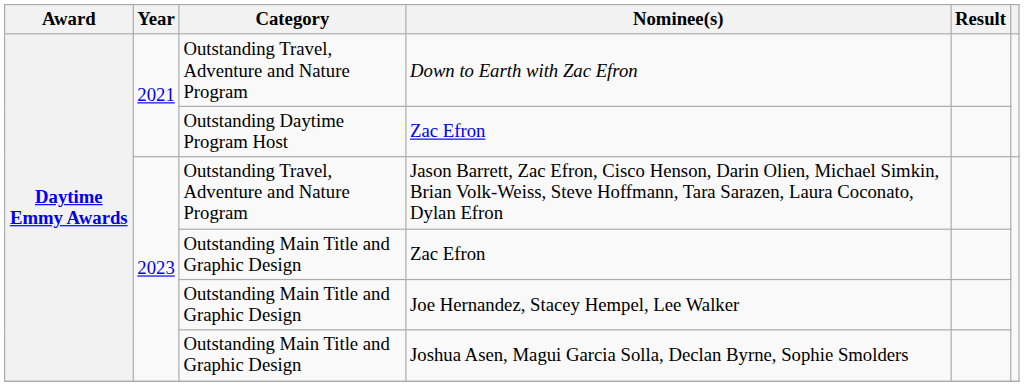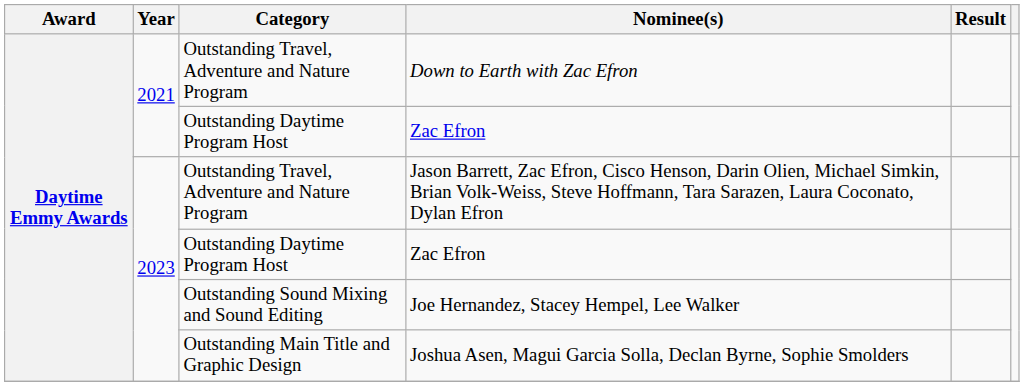2023 / Zac Efron | Category: Outstanding Main Title and Graphic Design -> Outstanding Daytime Program Host
Joe Hernandez, Stacey Hempel, Lee Walker | Category: Outstanding Main Title and Graphic Design -> Outstanding Sound Mixing and Sound Editing
